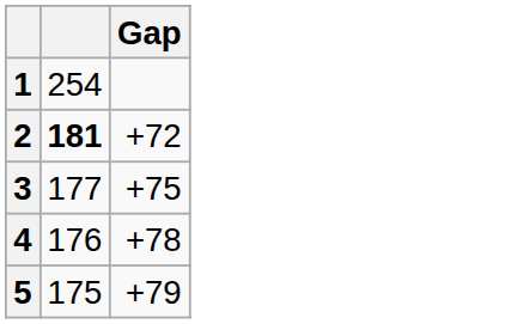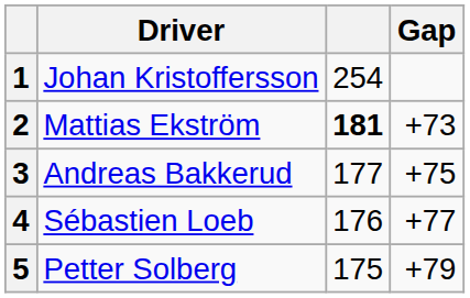+ column: Driver | Johan Kristoffersson | Mattias Ekström | Andreas Bakkerud | Sébastien Loeb | Petter Solberg
2 | Gap: +72 -> +73
4 | Gap: +78 -> +77
